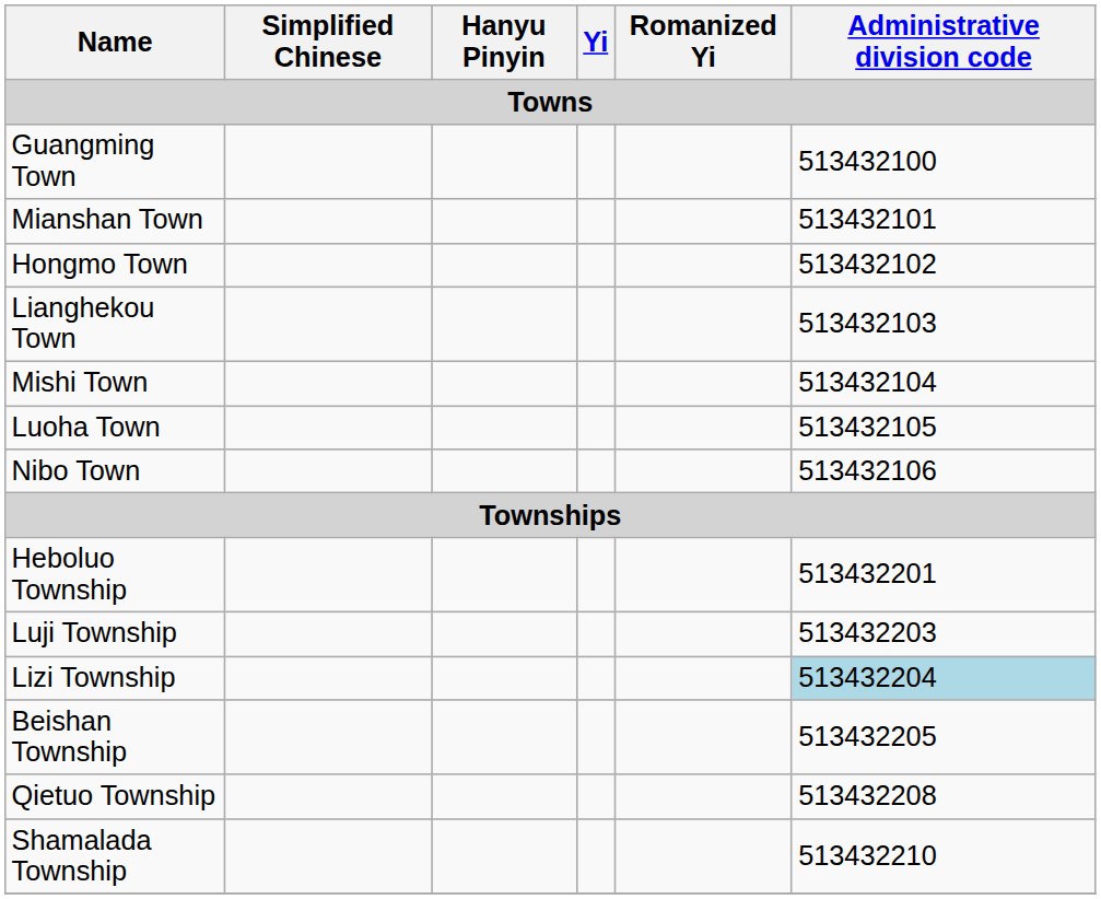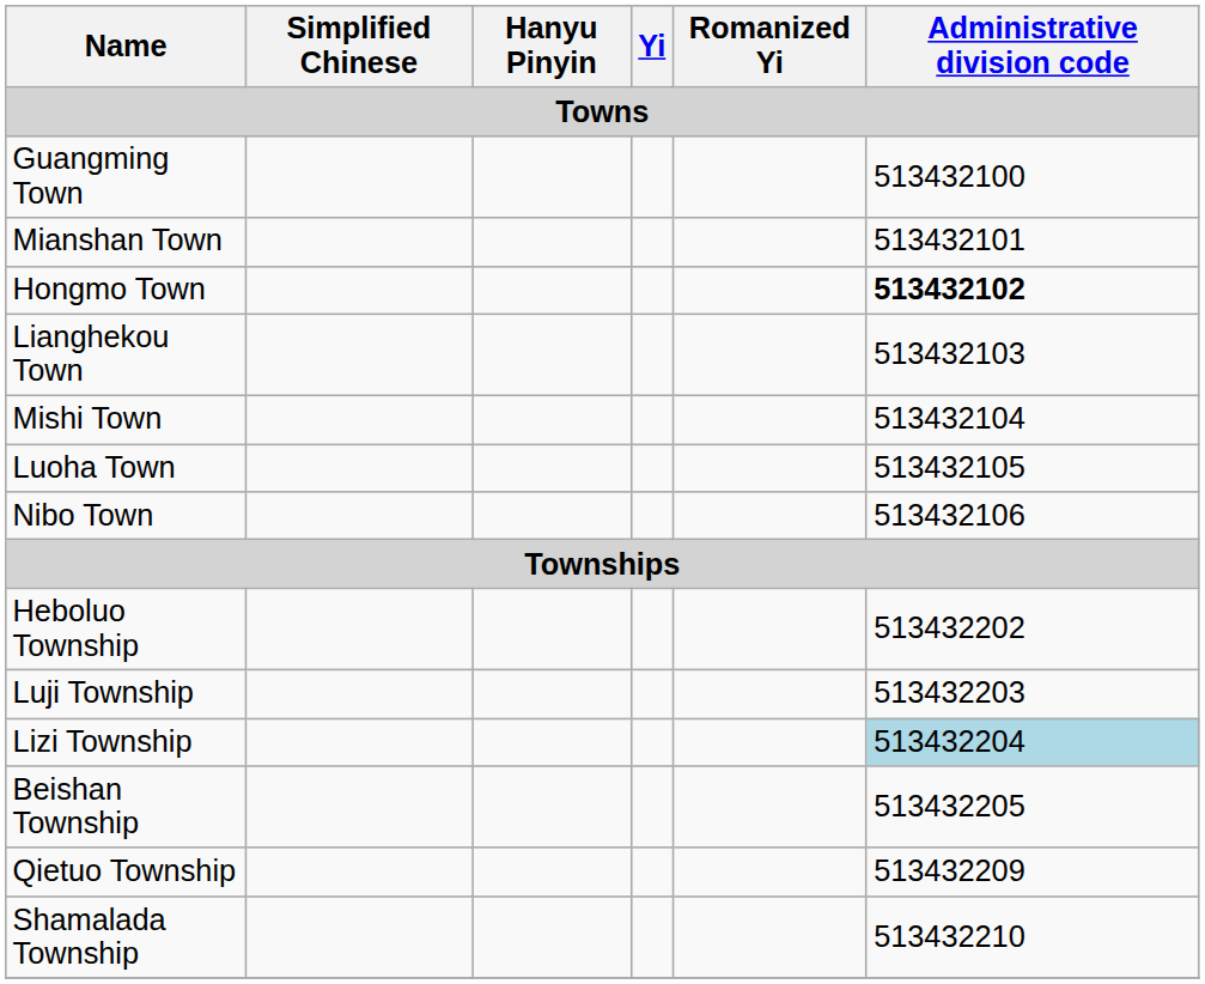Hongmo Town | Administrative division code: normal -> bold
Heboluo Township | Administrative division code: 513432201 -> 513432202
Qietuo Township | Administrative division code: 513432208 -> 513432209
